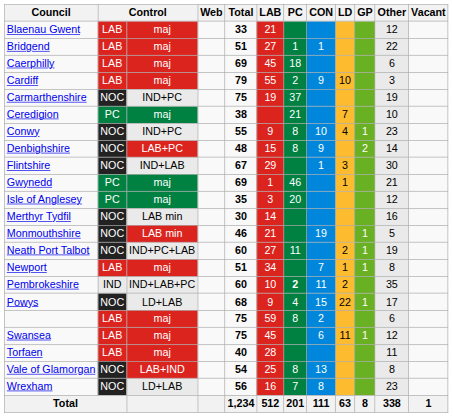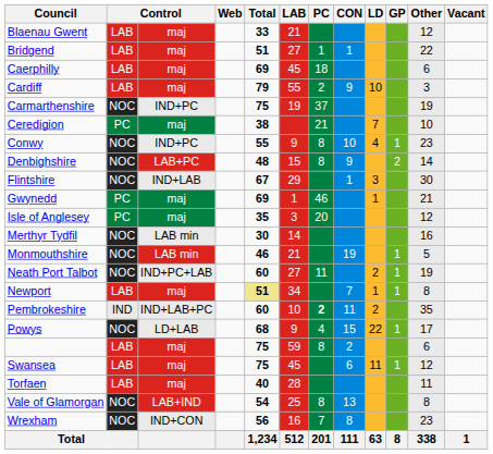Newport | Total: no background -> khaki background
Wrexham | column 3: LD+LAB -> IND+CON
